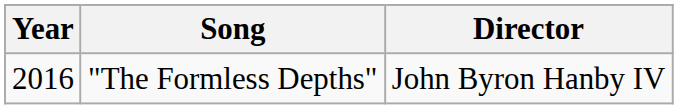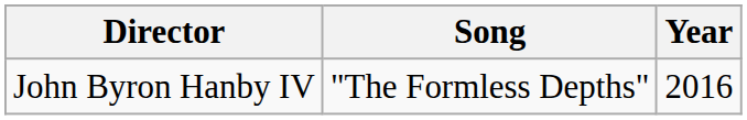columns swapped: Year <-> Director
